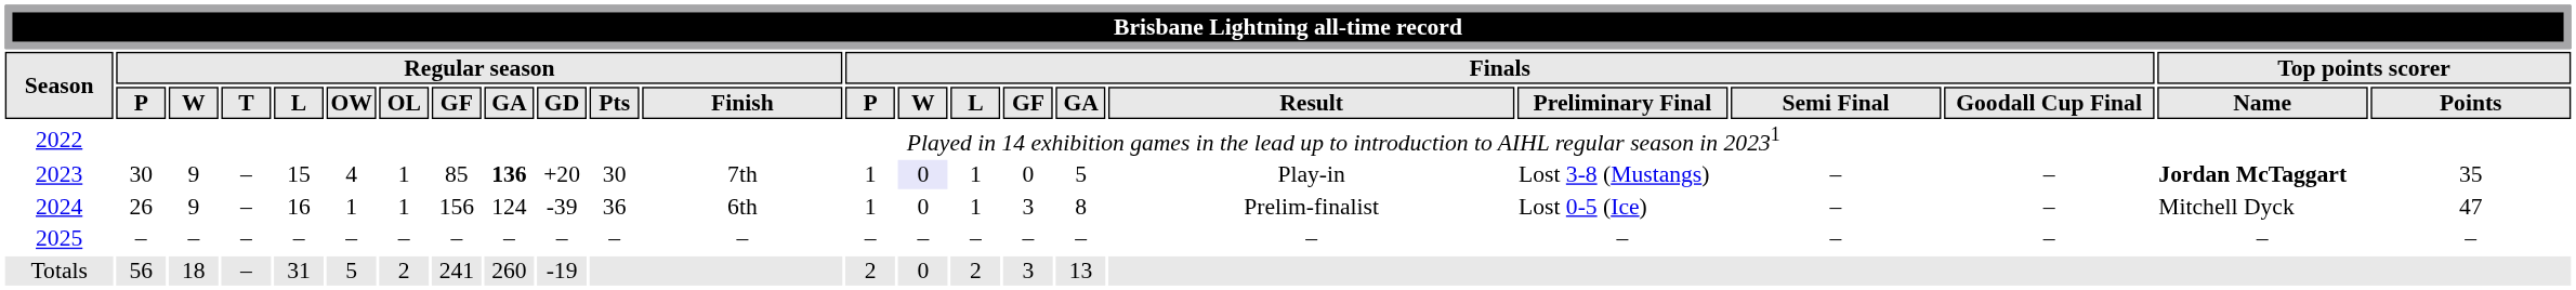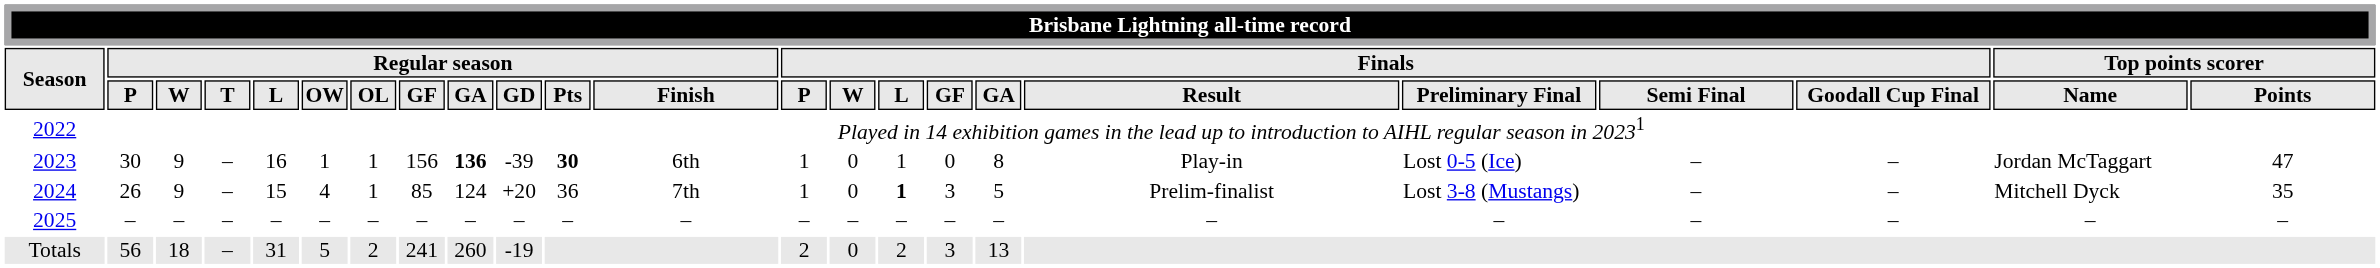2023 | Regular season / L: 15 -> 16
2023 | Regular season / OW: 4 -> 1
2023 | Regular season / GF: 85 -> 156
2023 | Regular season / GD: +20 -> -39
2023 | Regular season / Pts: normal -> bold
2023 | Regular season / Finish: 7th -> 6th
2023 | Finals / W: lavender background -> no background
2023 | Finals / GA: 5 -> 8
2023 | Finals / Preliminary Final: Lost 3-8 (Mustangs) -> Lost 0-5 (Ice)
2023 | Top points scorer / Name: bold -> normal
2023 | Top points scorer / Points: 35 -> 47
2024 | Regular season / L: 16 -> 15
2024 | Regular season / OW: 1 -> 4
2024 | Regular season / GF: 156 -> 85
2024 | Regular season / GD: -39 -> +20
2024 | Regular season / Finish: 6th -> 7th
2024 | Finals / L: normal -> bold
2024 | Finals / GA: 8 -> 5
2024 | Finals / Preliminary Final: Lost 0-5 (Ice) -> Lost 3-8 (Mustangs)
2024 | Top points scorer / Points: 47 -> 35
